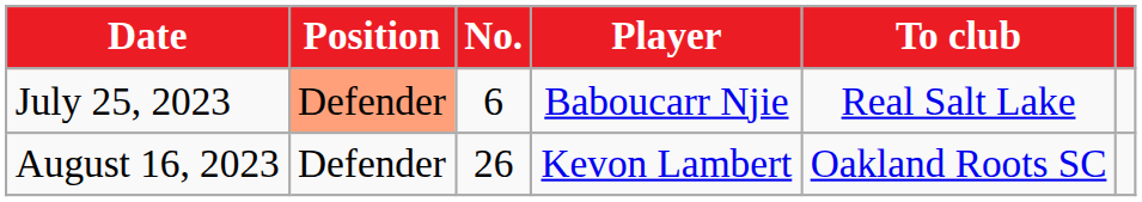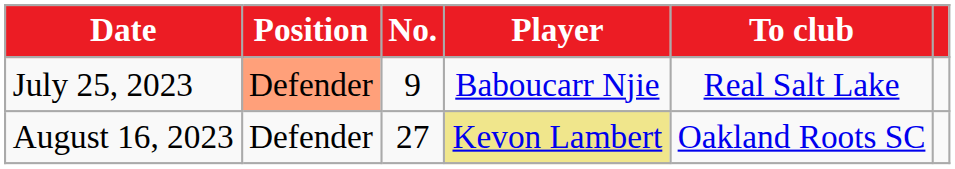July 25, 2023 | No.: 6 -> 9
August 16, 2023 | No.: 26 -> 27
August 16, 2023 | Player: no background -> khaki background
